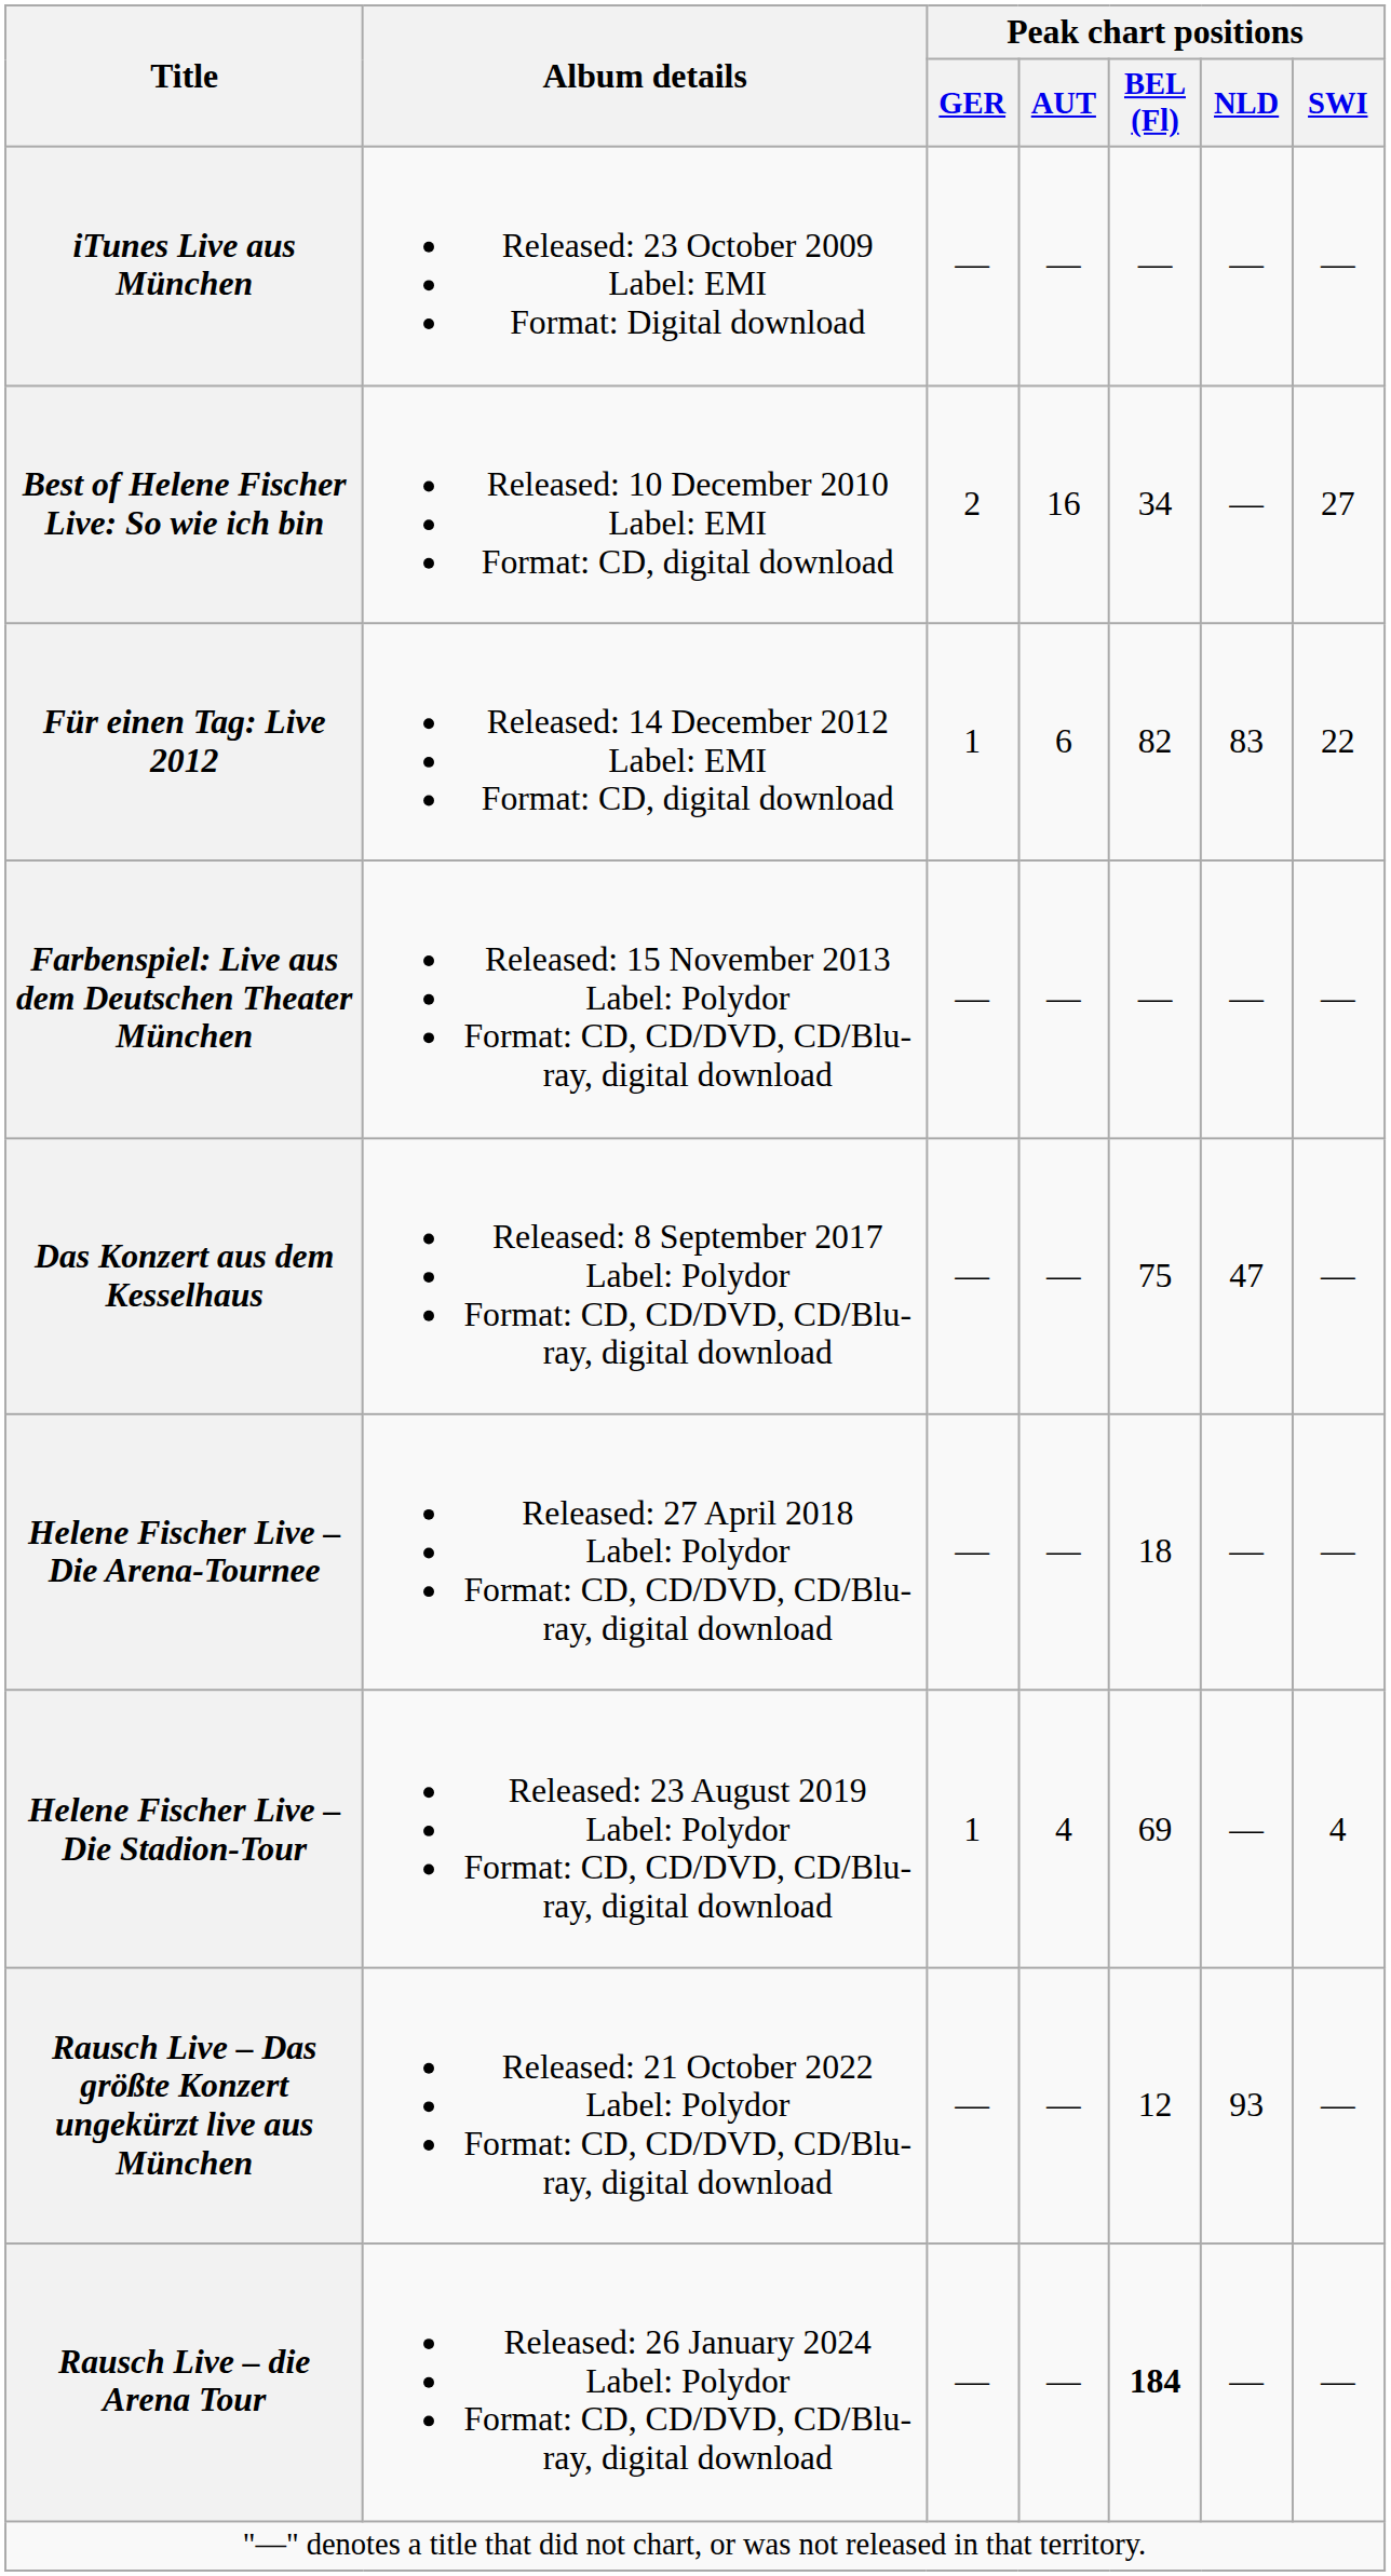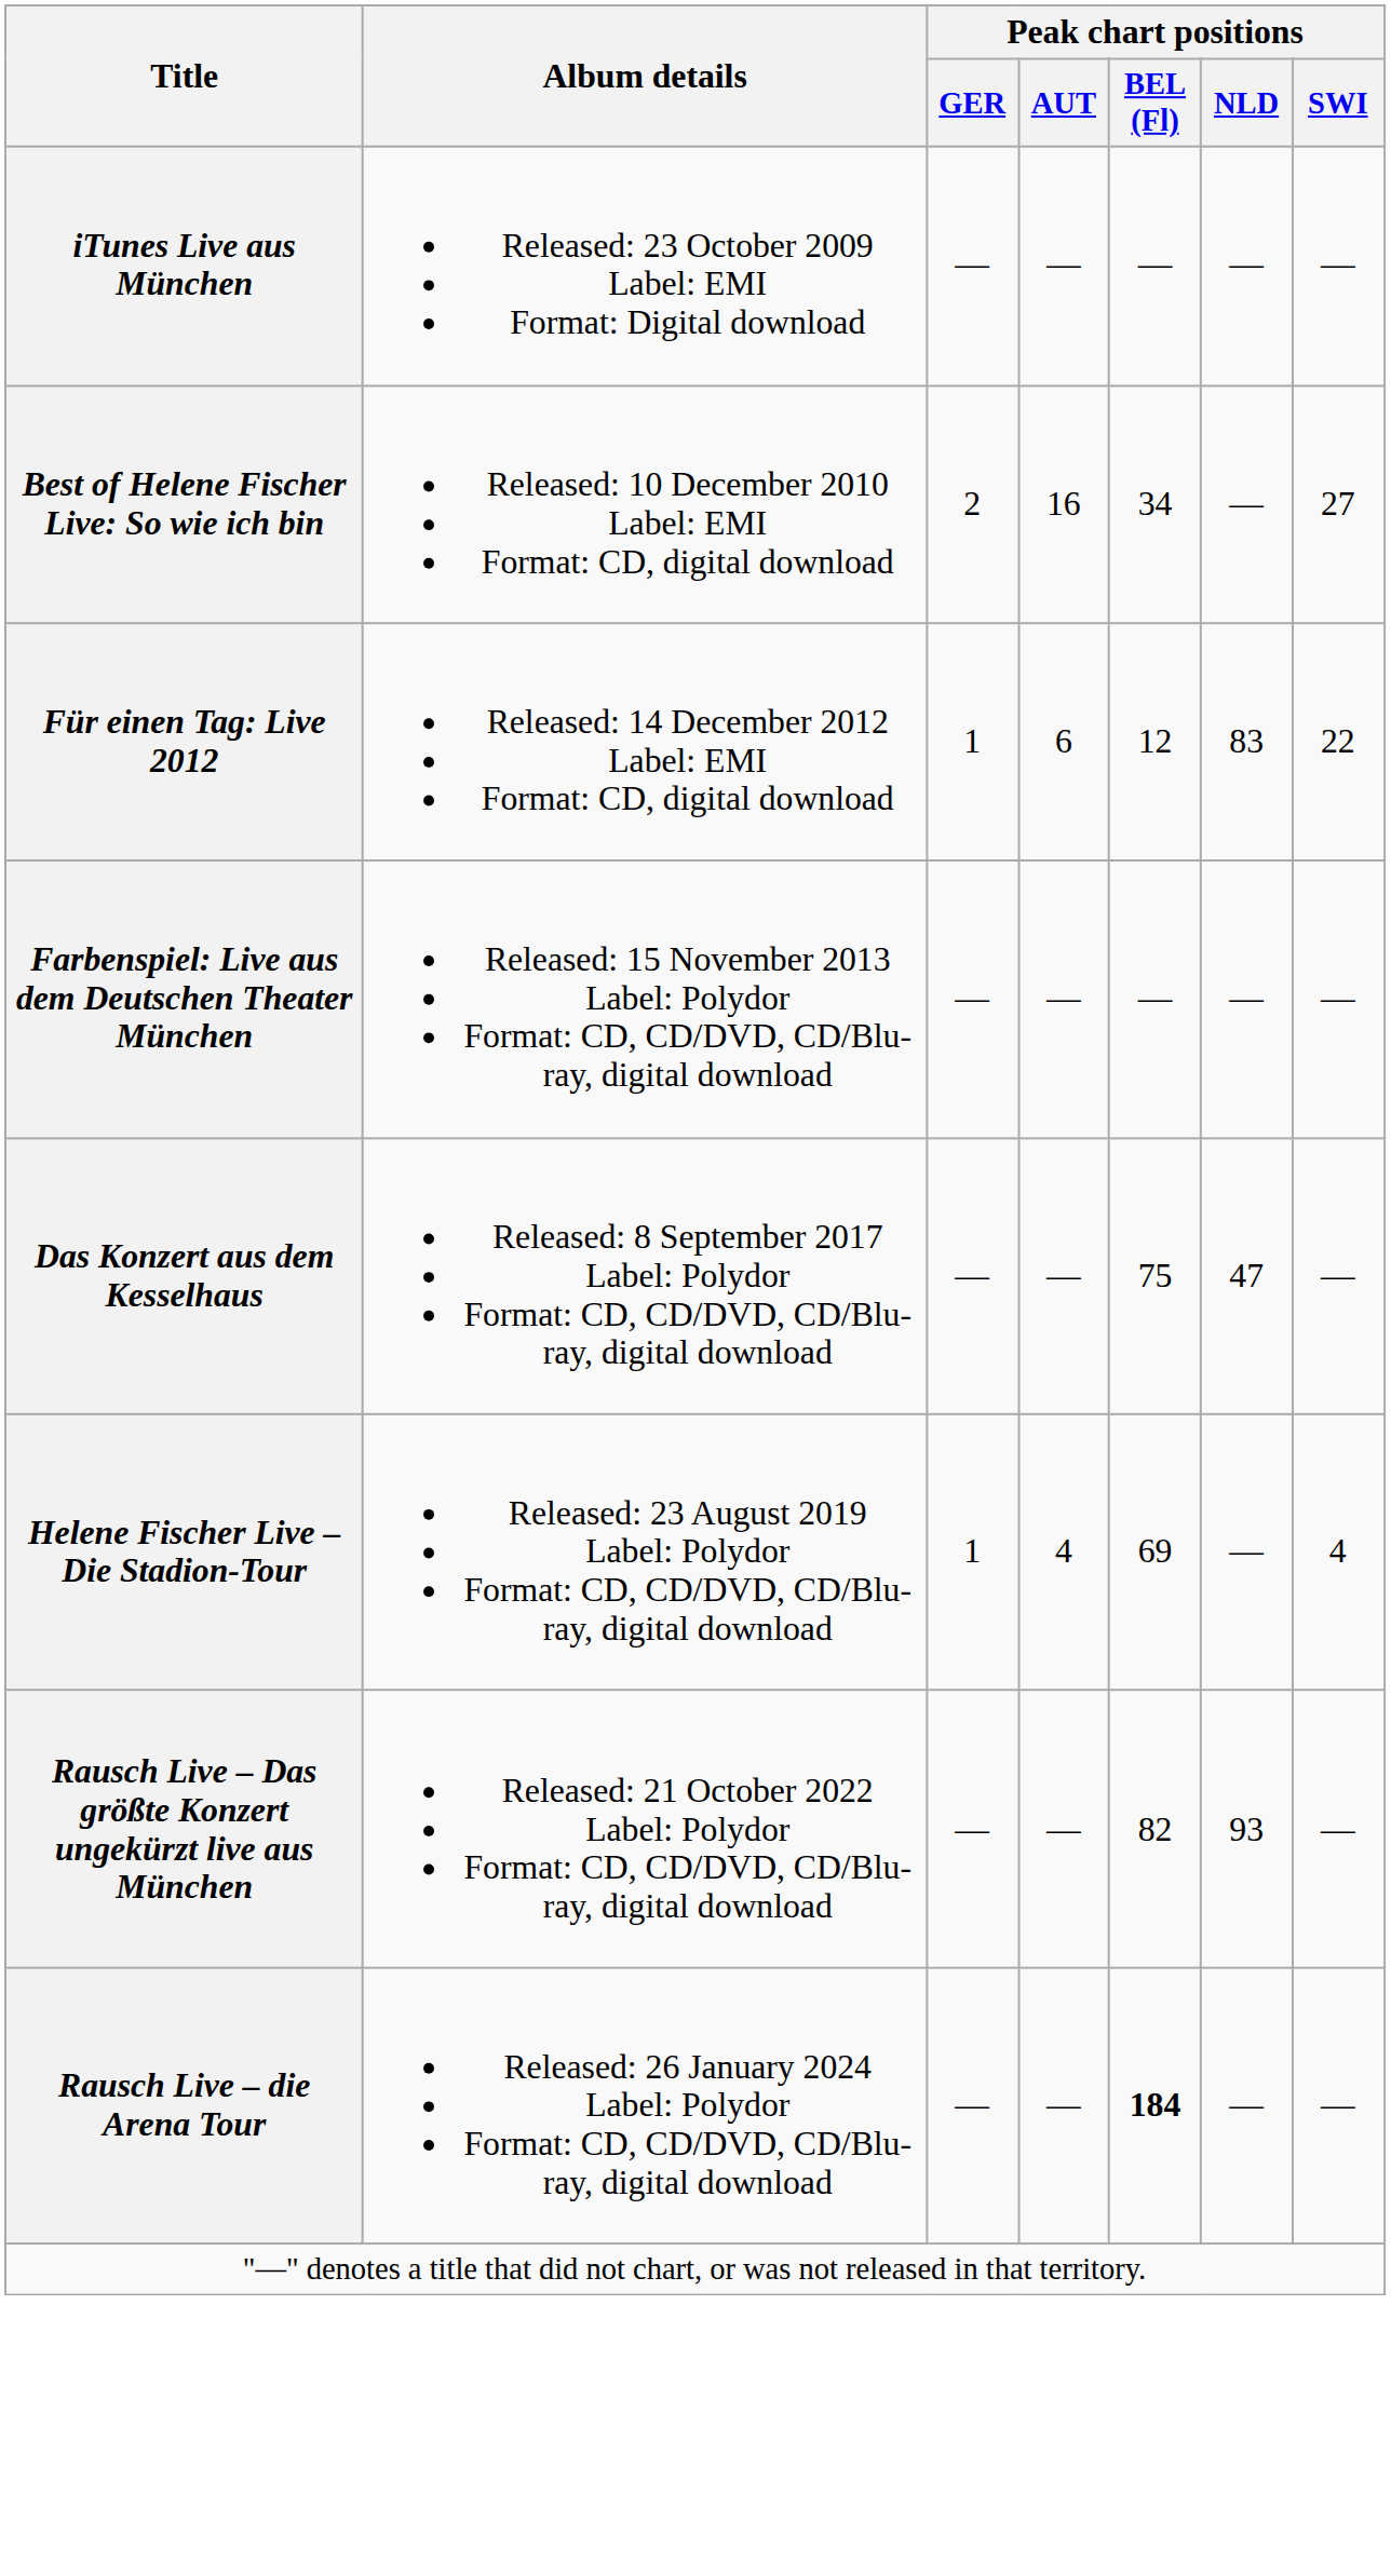Für einen Tag: Live 2012 | Peak chart positions / BEL (Fl): 82 -> 12
- row: Helene Fischer Live – Die Arena-Tournee | Released: 27 April 2018 Label: Polydor Format: CD, CD/DVD, CD/Blu-ray, digital download | — | — | 18 | — | —
Rausch Live – Das größte Konzert ungekürzt live aus München | Peak chart positions / BEL (Fl): 12 -> 82
